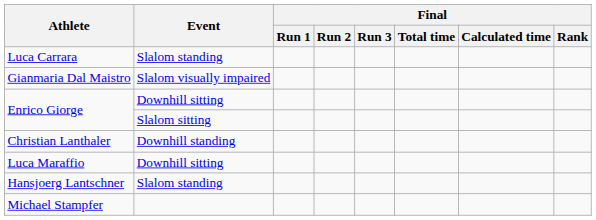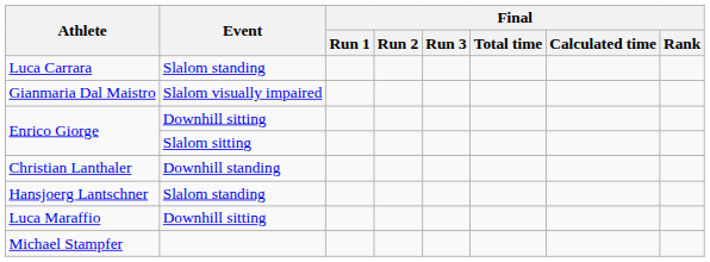rows swapped: Hansjoerg Lantschner <-> Luca Maraffio
